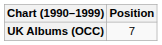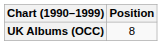UK Albums (OCC) | Position: 7 -> 8
